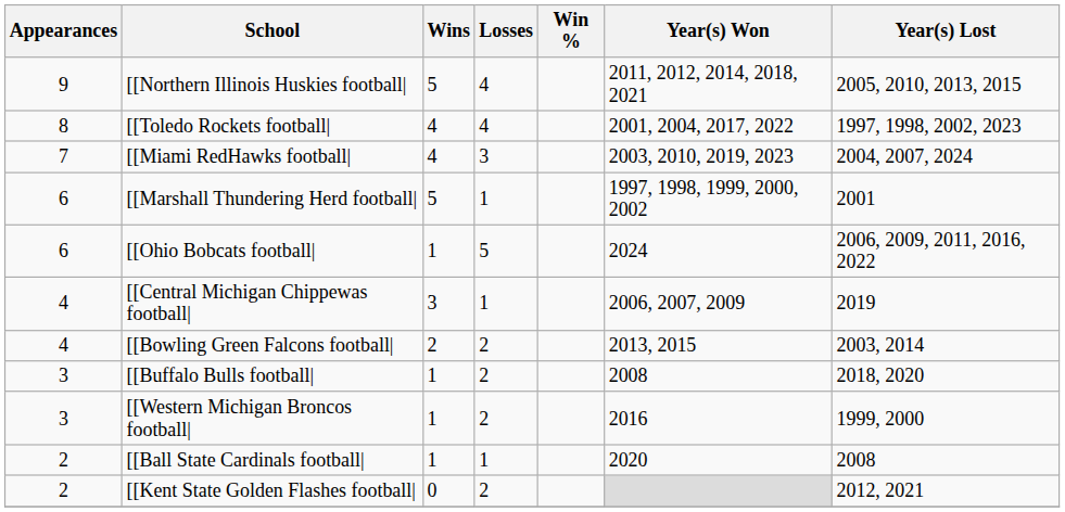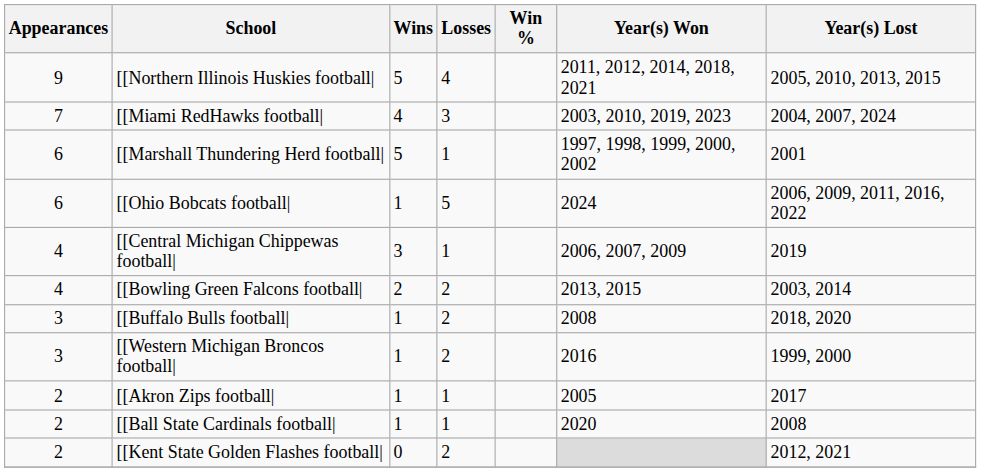- row: 8 | [[Toledo Rockets football| | 4 | 4 | 2001, 2004, 2017, 2022 | 1997, 1998, 2002, 2023
+ row: 2 | [[Akron Zips football| | 1 | 1 | 2005 | 2017
